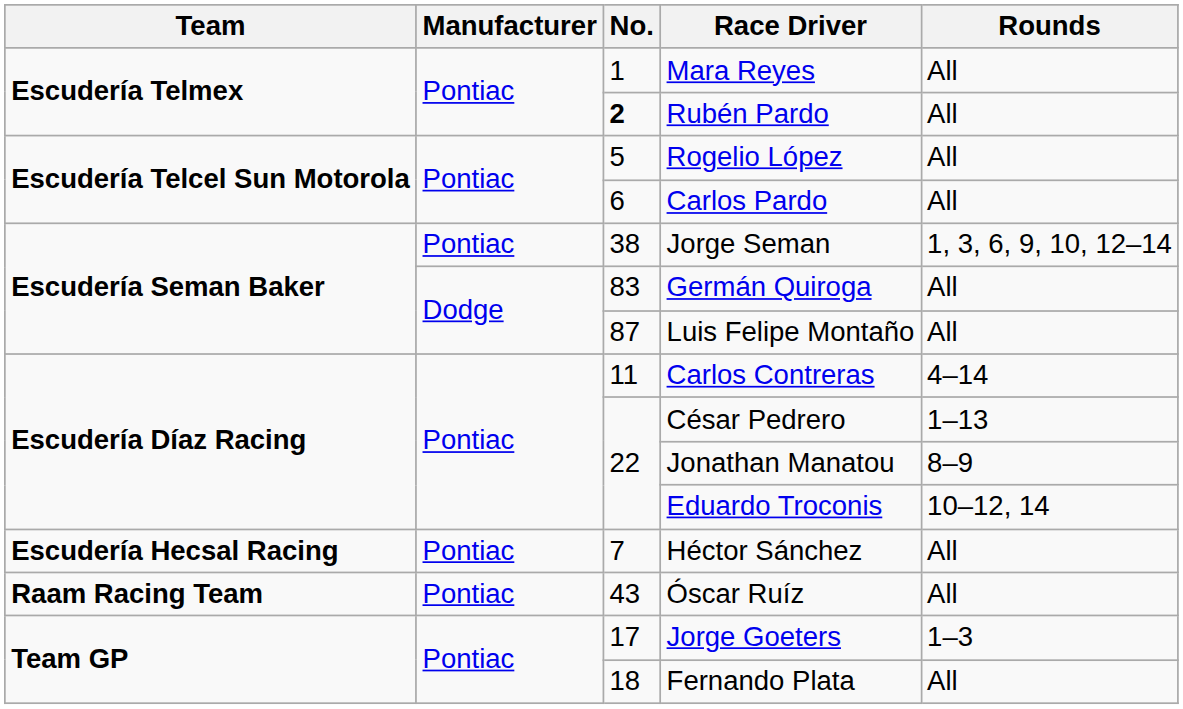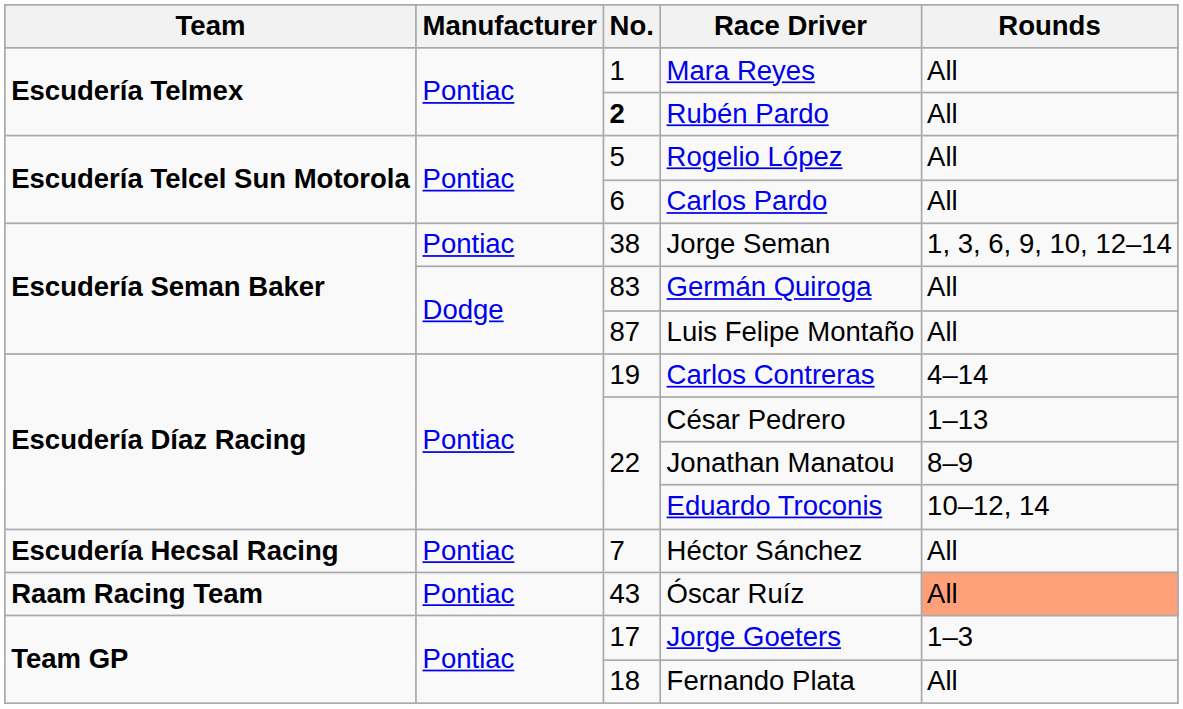Carlos Contreras | No.: 11 -> 19
Óscar Ruíz | Rounds: no background -> lightsalmon background
